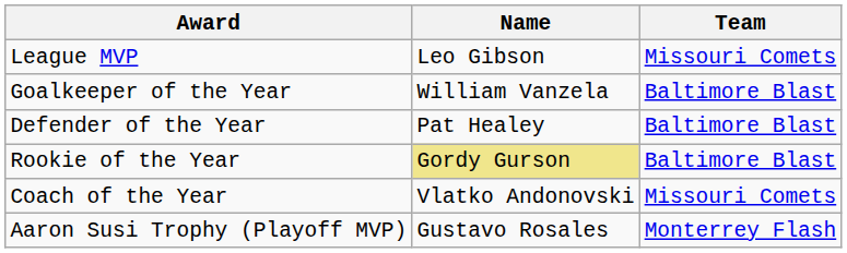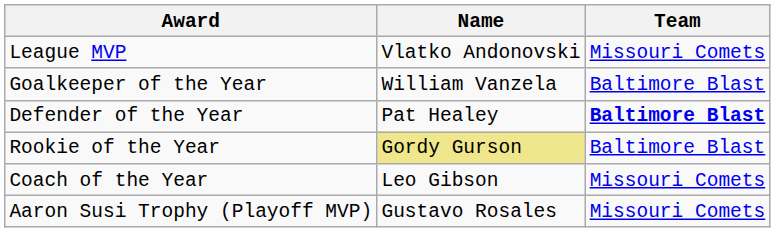League MVP | Name: Leo Gibson -> Vlatko Andonovski
Defender of the Year | Team: normal -> bold
Coach of the Year | Name: Vlatko Andonovski -> Leo Gibson
Aaron Susi Trophy (Playoff MVP) | Team: Monterrey Flash -> Missouri Comets
